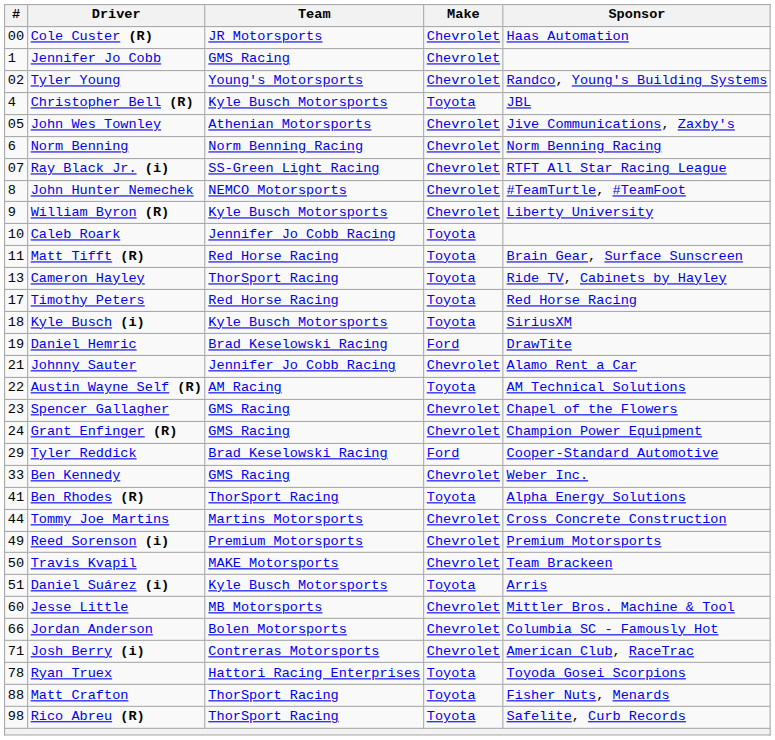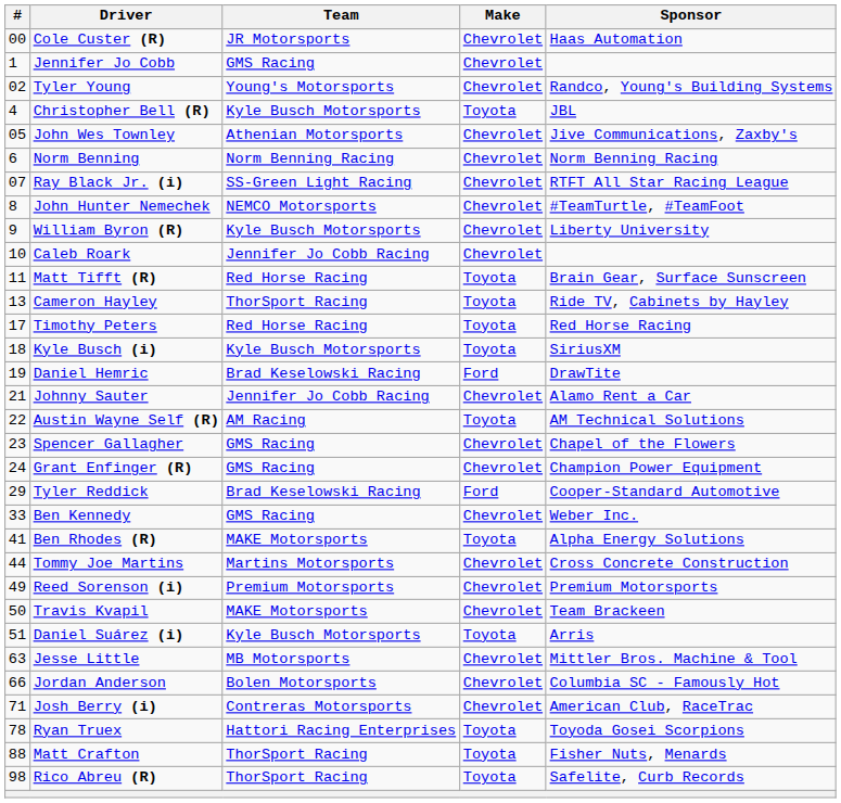Caleb Roark | Make: Toyota -> Chevrolet
Ben Rhodes (R) | Team: ThorSport Racing -> MAKE Motorsports
Jesse Little | #: 60 -> 63
